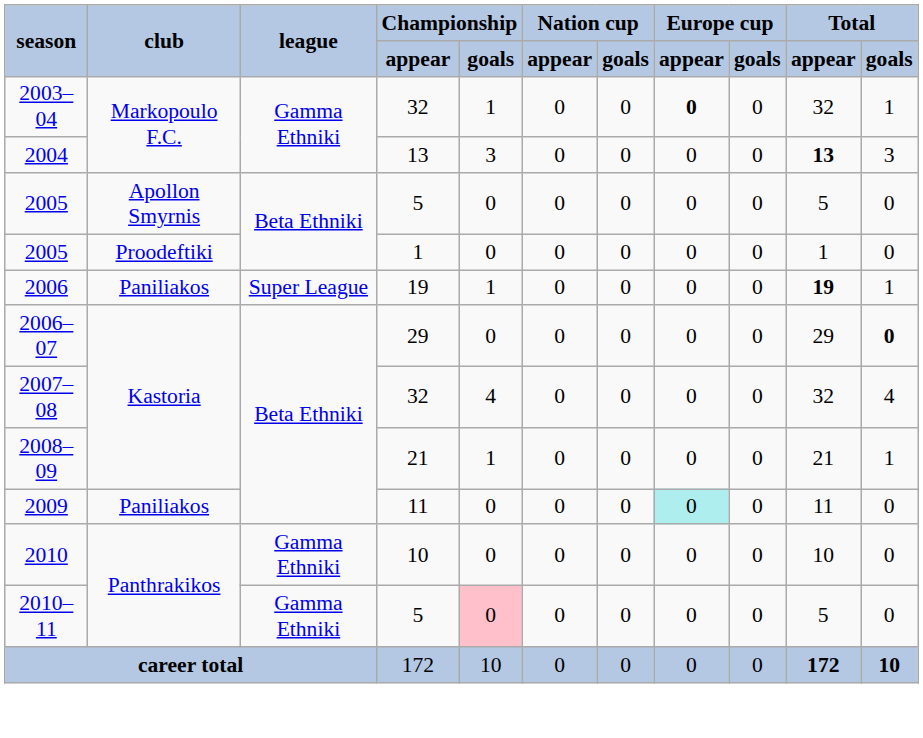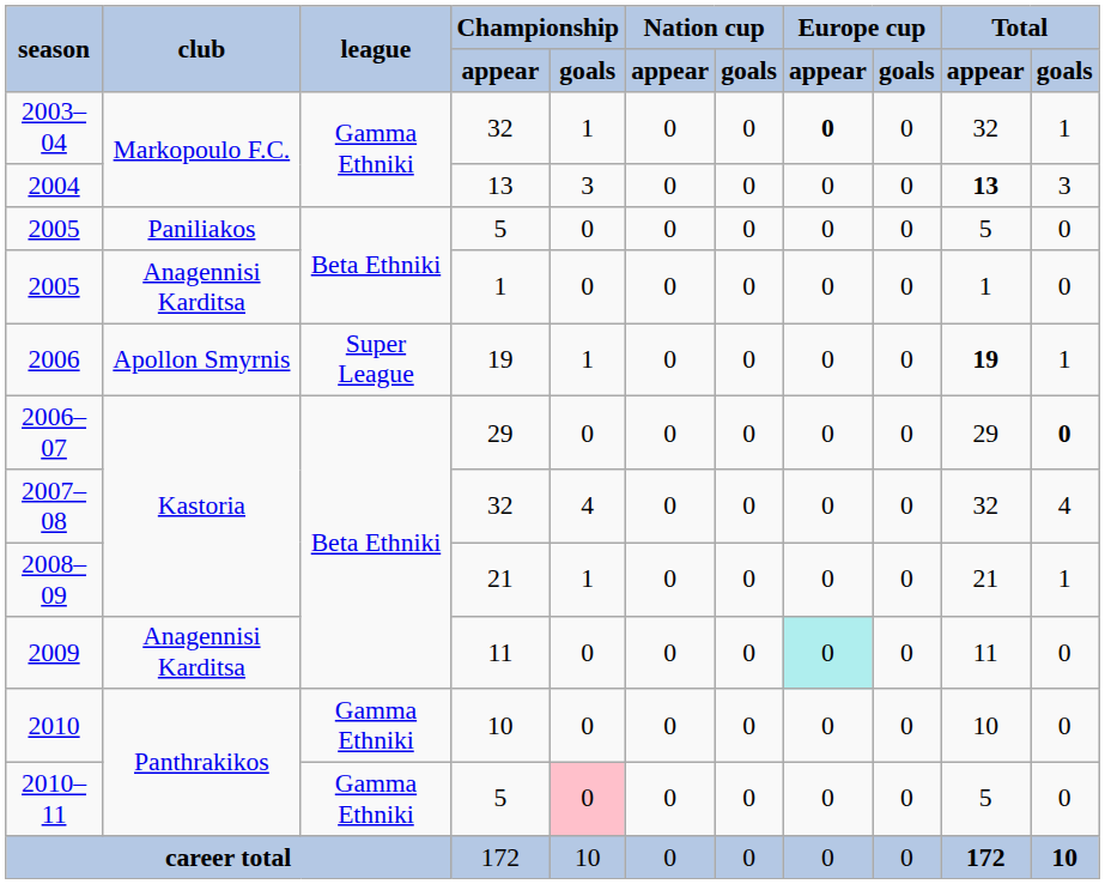2005 / 5 | club: Apollon Smyrnis -> Paniliakos
2005 / 1 | club: Proodeftiki -> Anagennisi Karditsa
2006 | club: Paniliakos -> Apollon Smyrnis
2009 | club: Paniliakos -> Anagennisi Karditsa
